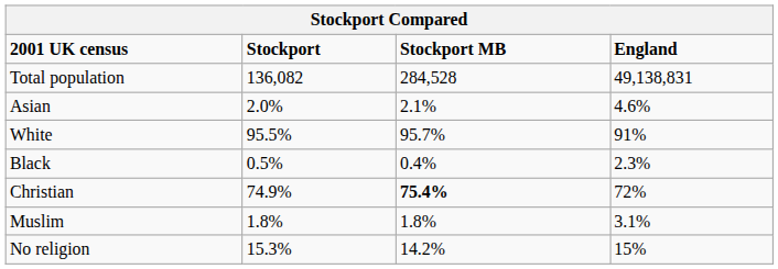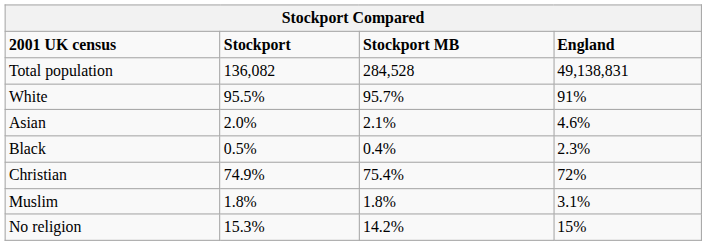rows swapped: White <-> Asian
Christian | Stockport MB: bold -> normal
